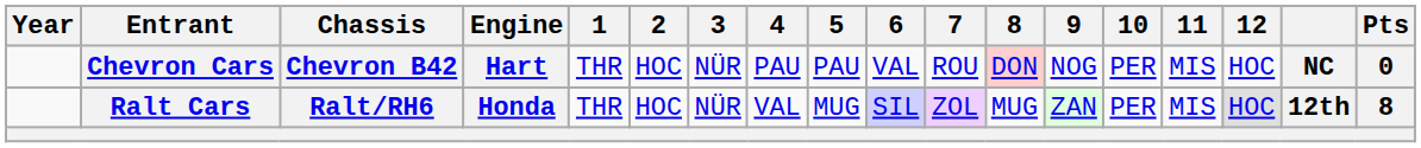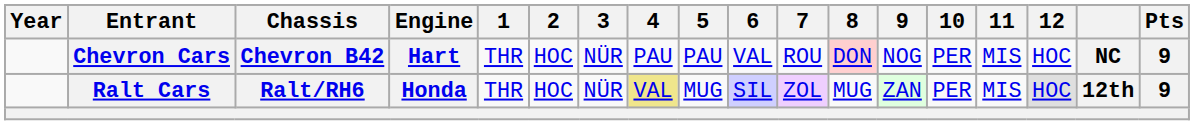Chevron Cars | Pts: 0 -> 9
Ralt Cars | 4: no background -> khaki background
Ralt Cars | Pts: 8 -> 9
